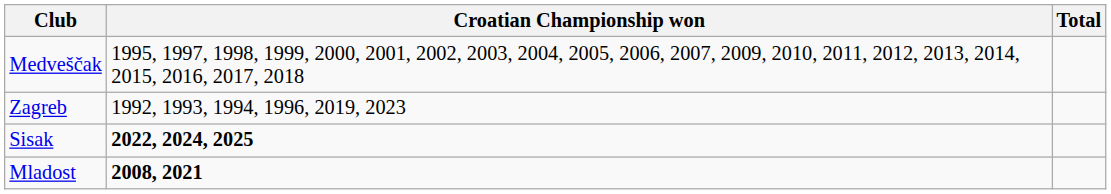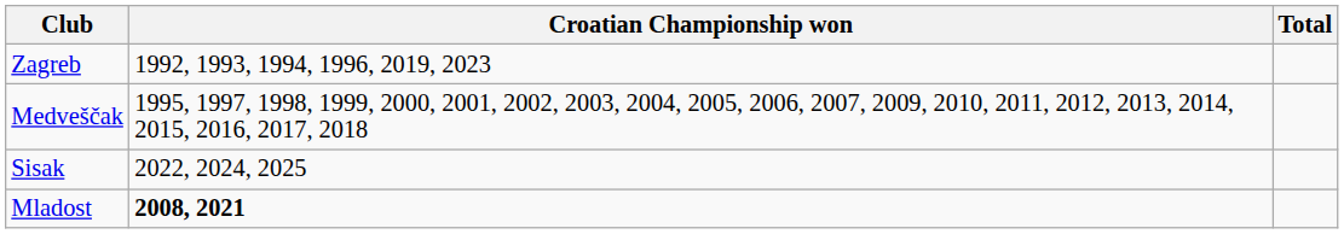rows swapped: Medveščak <-> Zagreb
Sisak | Croatian Championship won: bold -> normal
